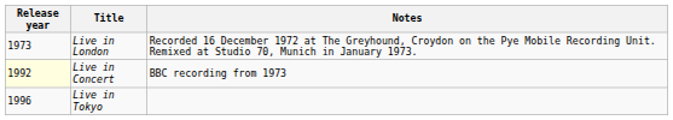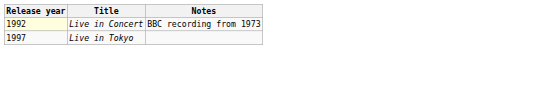- row: 1973 | Live in London | Recorded 16 December 1972 at The Greyhound, Croydon on the Pye Mobile Recording Unit. Remixed at Studio 70, Munich in January 1973.
Live in Tokyo | Release year: 1996 -> 1997
